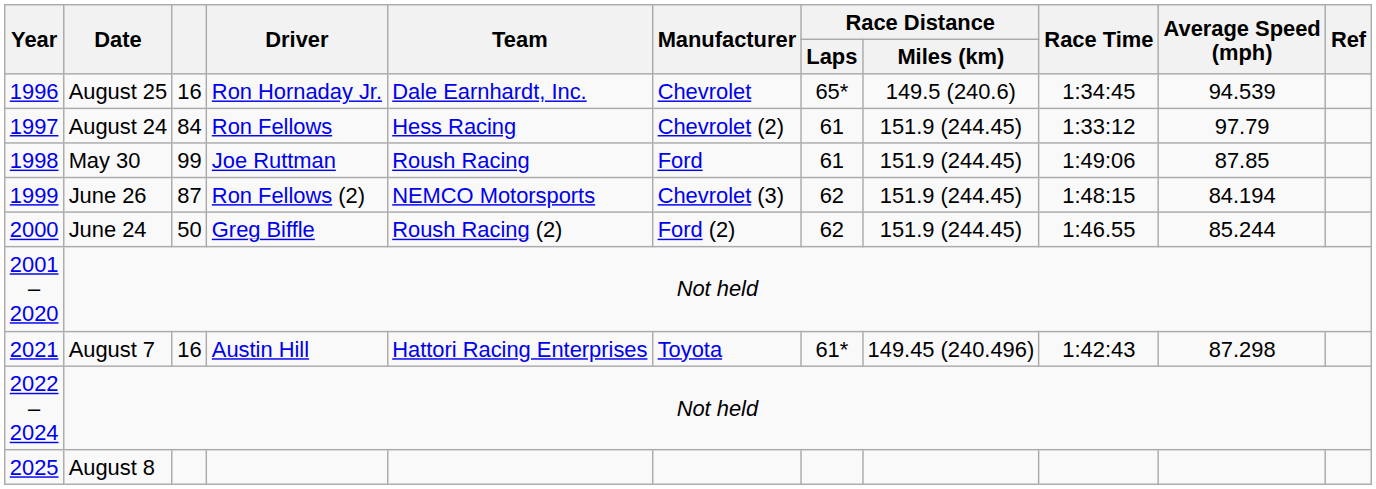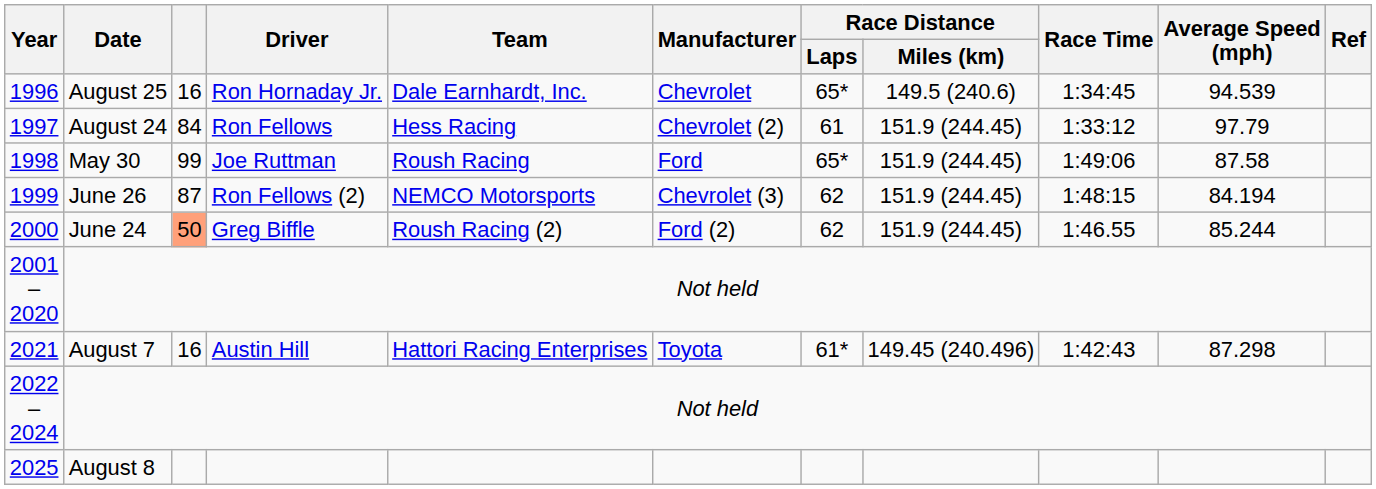1998 | Race Distance / Laps: 61 -> 65*
1998 | Average Speed (mph): 87.85 -> 87.58
2000 | column 3: no background -> lightsalmon background
